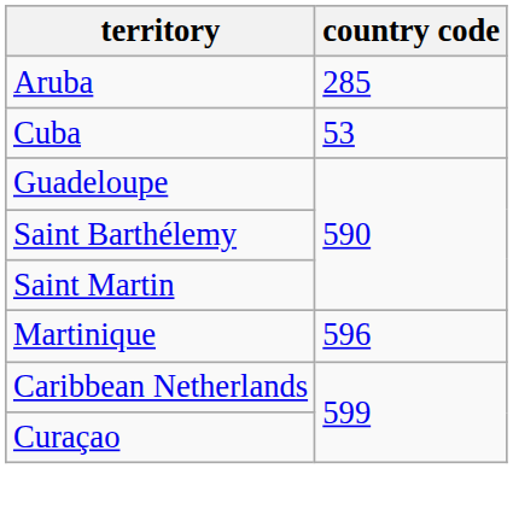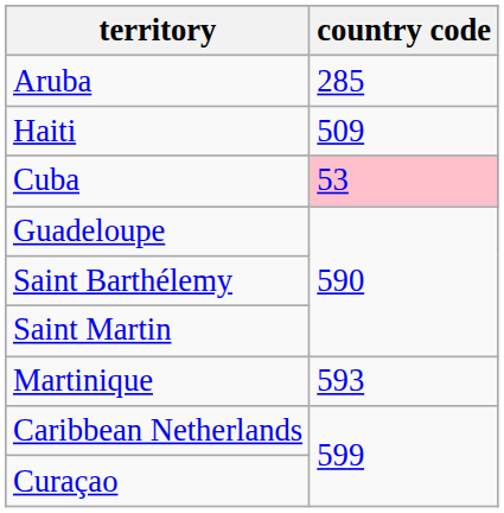+ row: Haiti | 509
Cuba | country code: no background -> pink background
Martinique | country code: 596 -> 593
